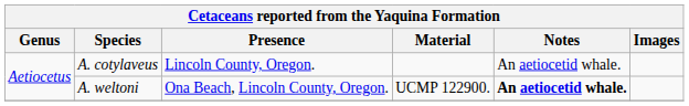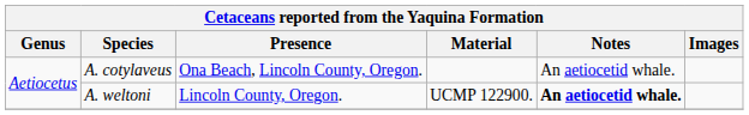A. cotylaveus | Presence: Lincoln County, Oregon. -> Ona Beach, Lincoln County, Oregon.
A. weltoni | Presence: Ona Beach, Lincoln County, Oregon. -> Lincoln County, Oregon.
